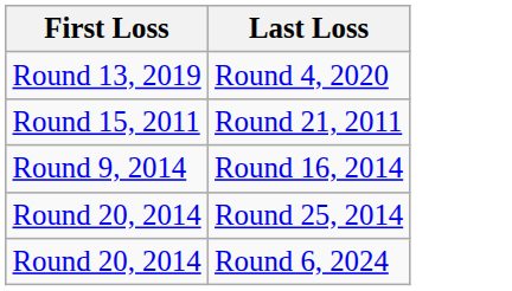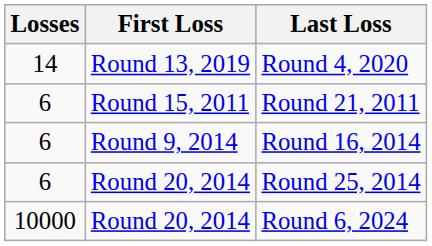+ column: Losses | 14 | 6 | 6 | 6 | 10000
